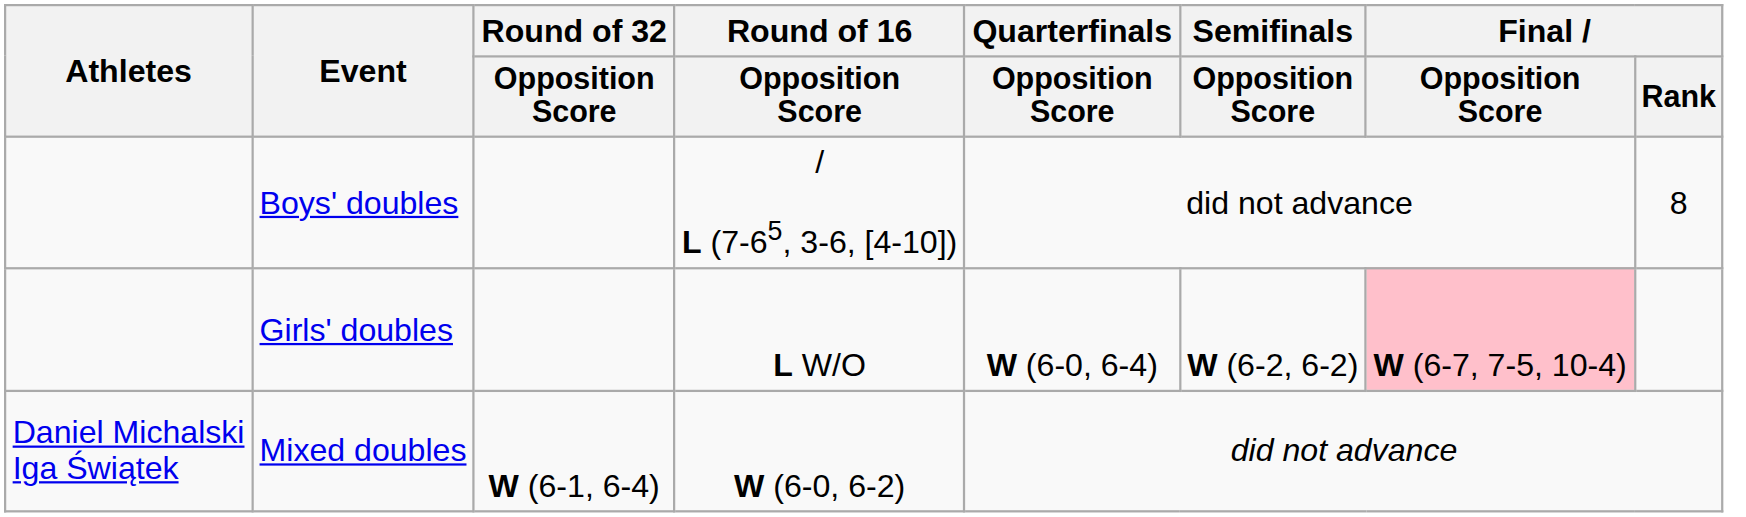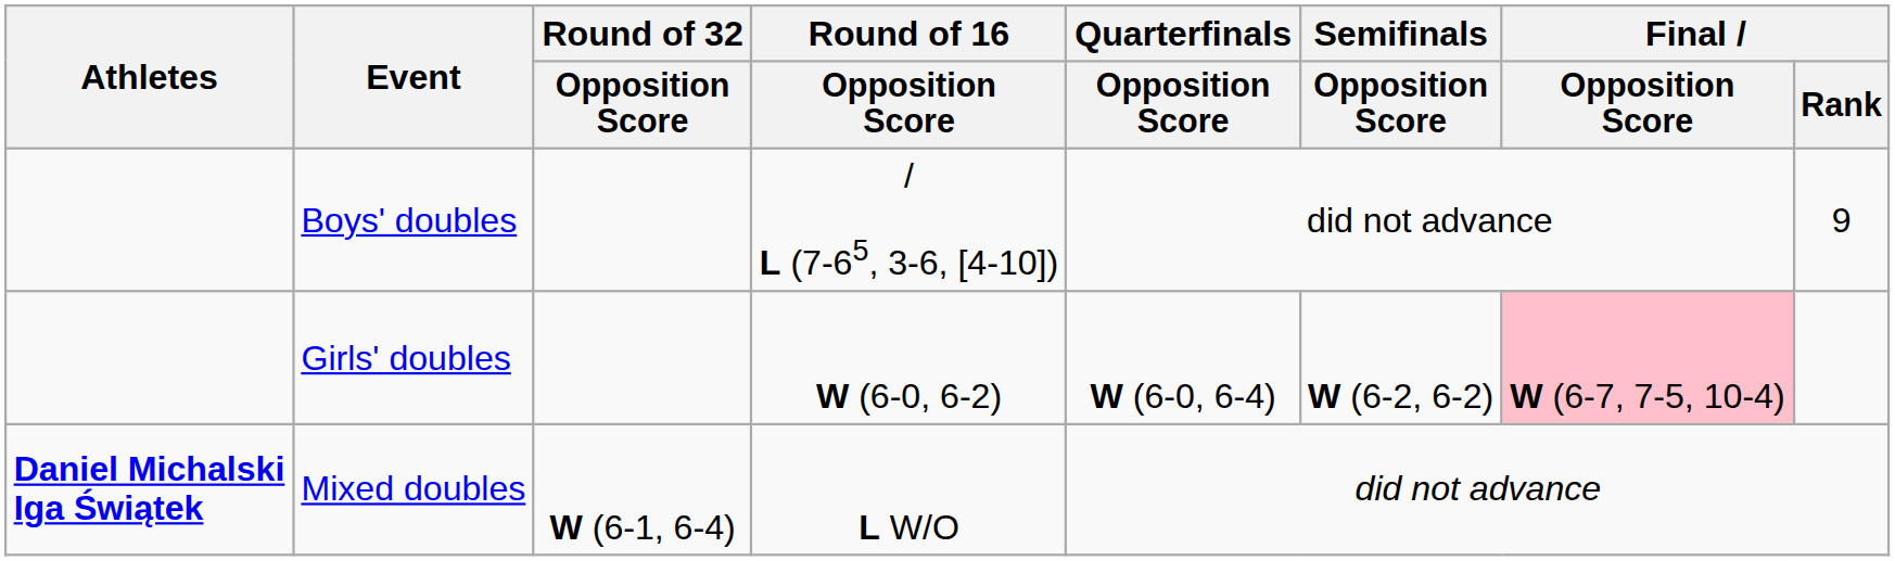Boys' doubles | Final / Rank: 8 -> 9
Girls' doubles | Round of 16 / Opposition Score: L W/O -> W (6-0, 6-2)
Mixed doubles | Athletes: normal -> bold
Mixed doubles | Round of 16 / Opposition Score: W (6-0, 6-2) -> L W/O
